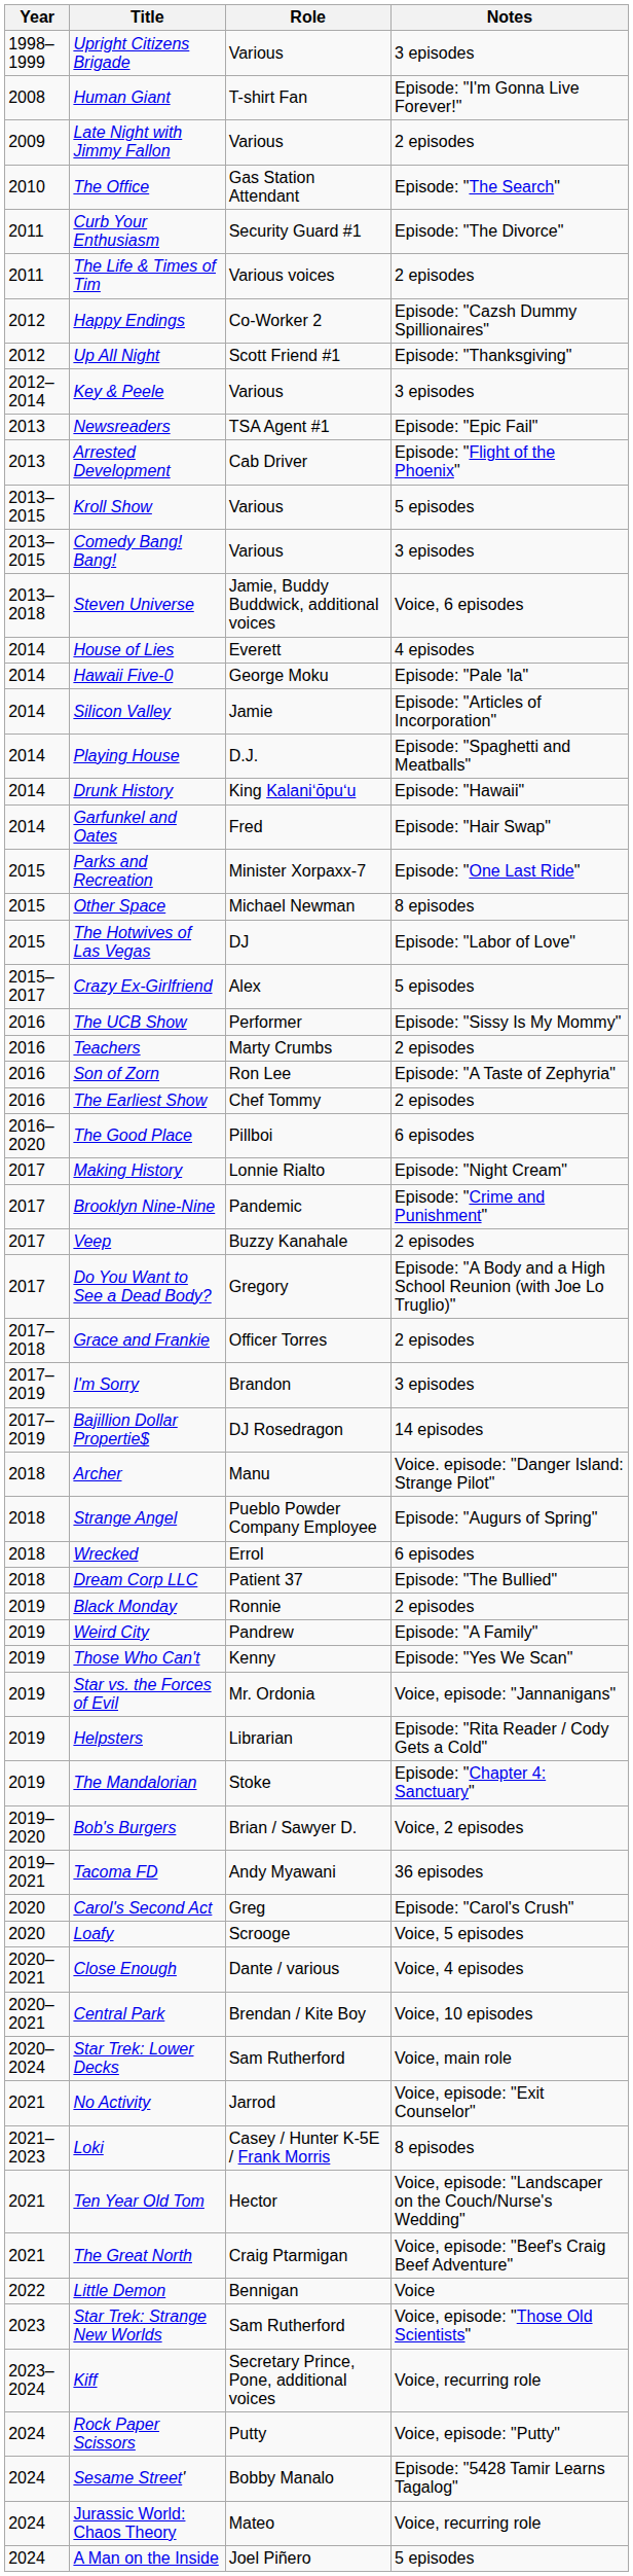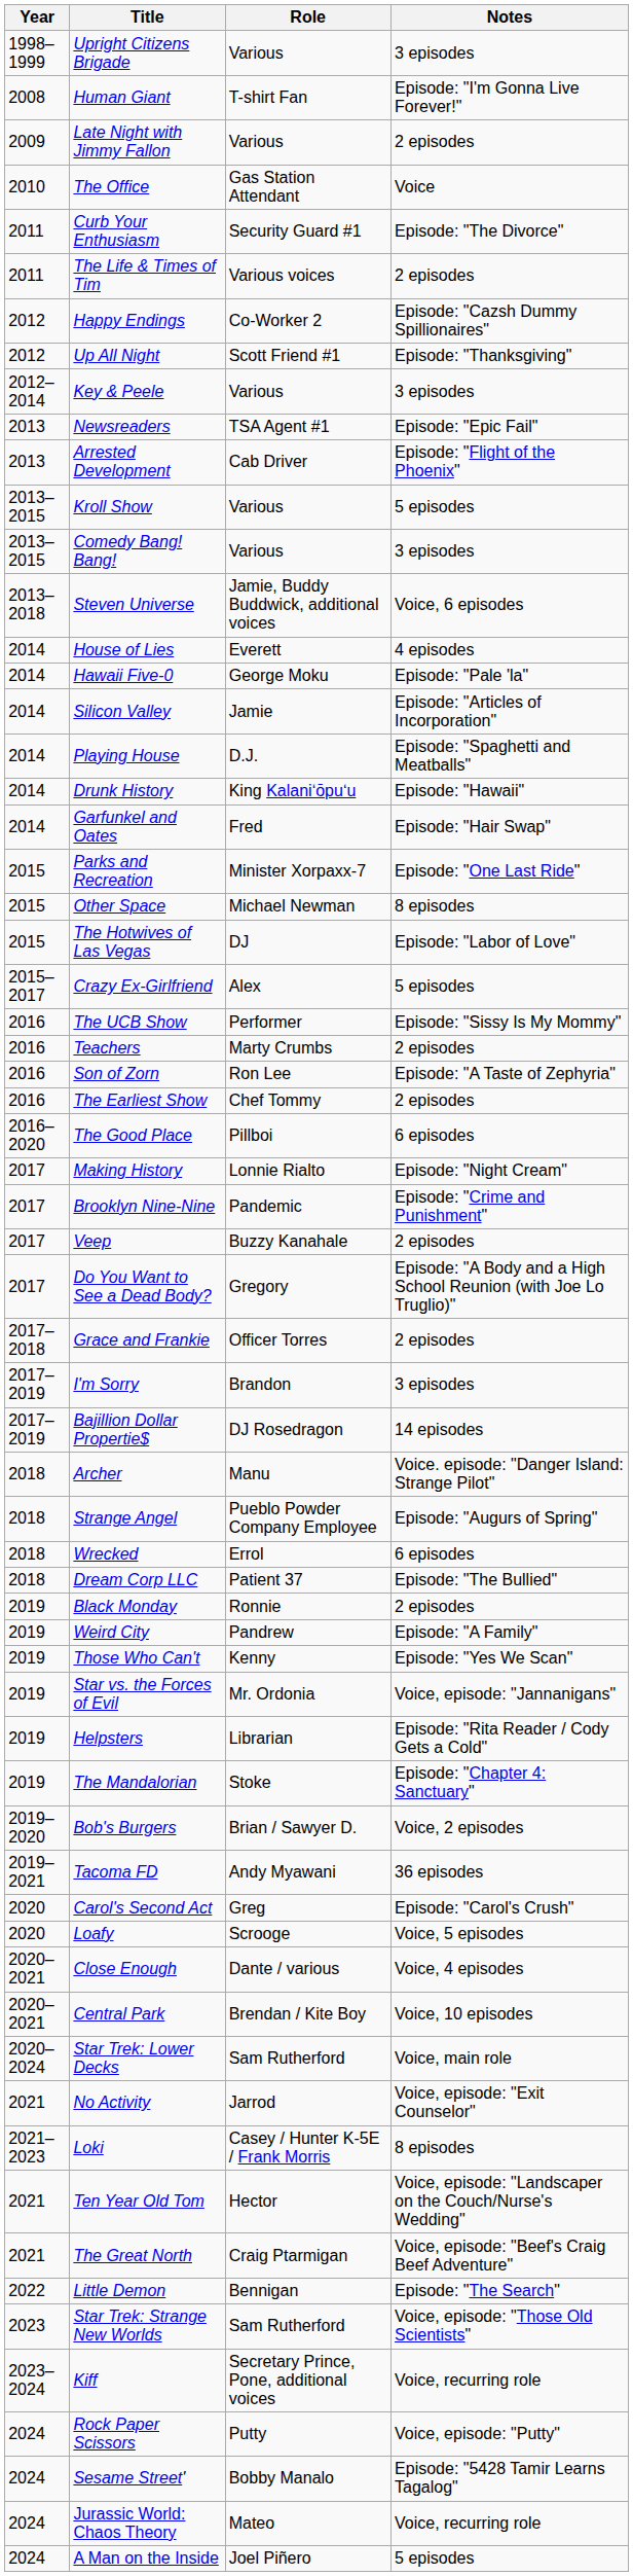The Office | Notes: Episode: "The Search" -> Voice
Little Demon | Notes: Voice -> Episode: "The Search"
